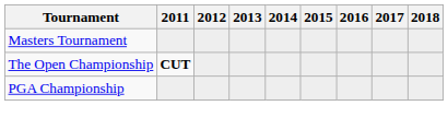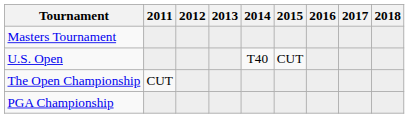+ row: U.S. Open | T40 | CUT
The Open Championship | 2011: bold -> normal
